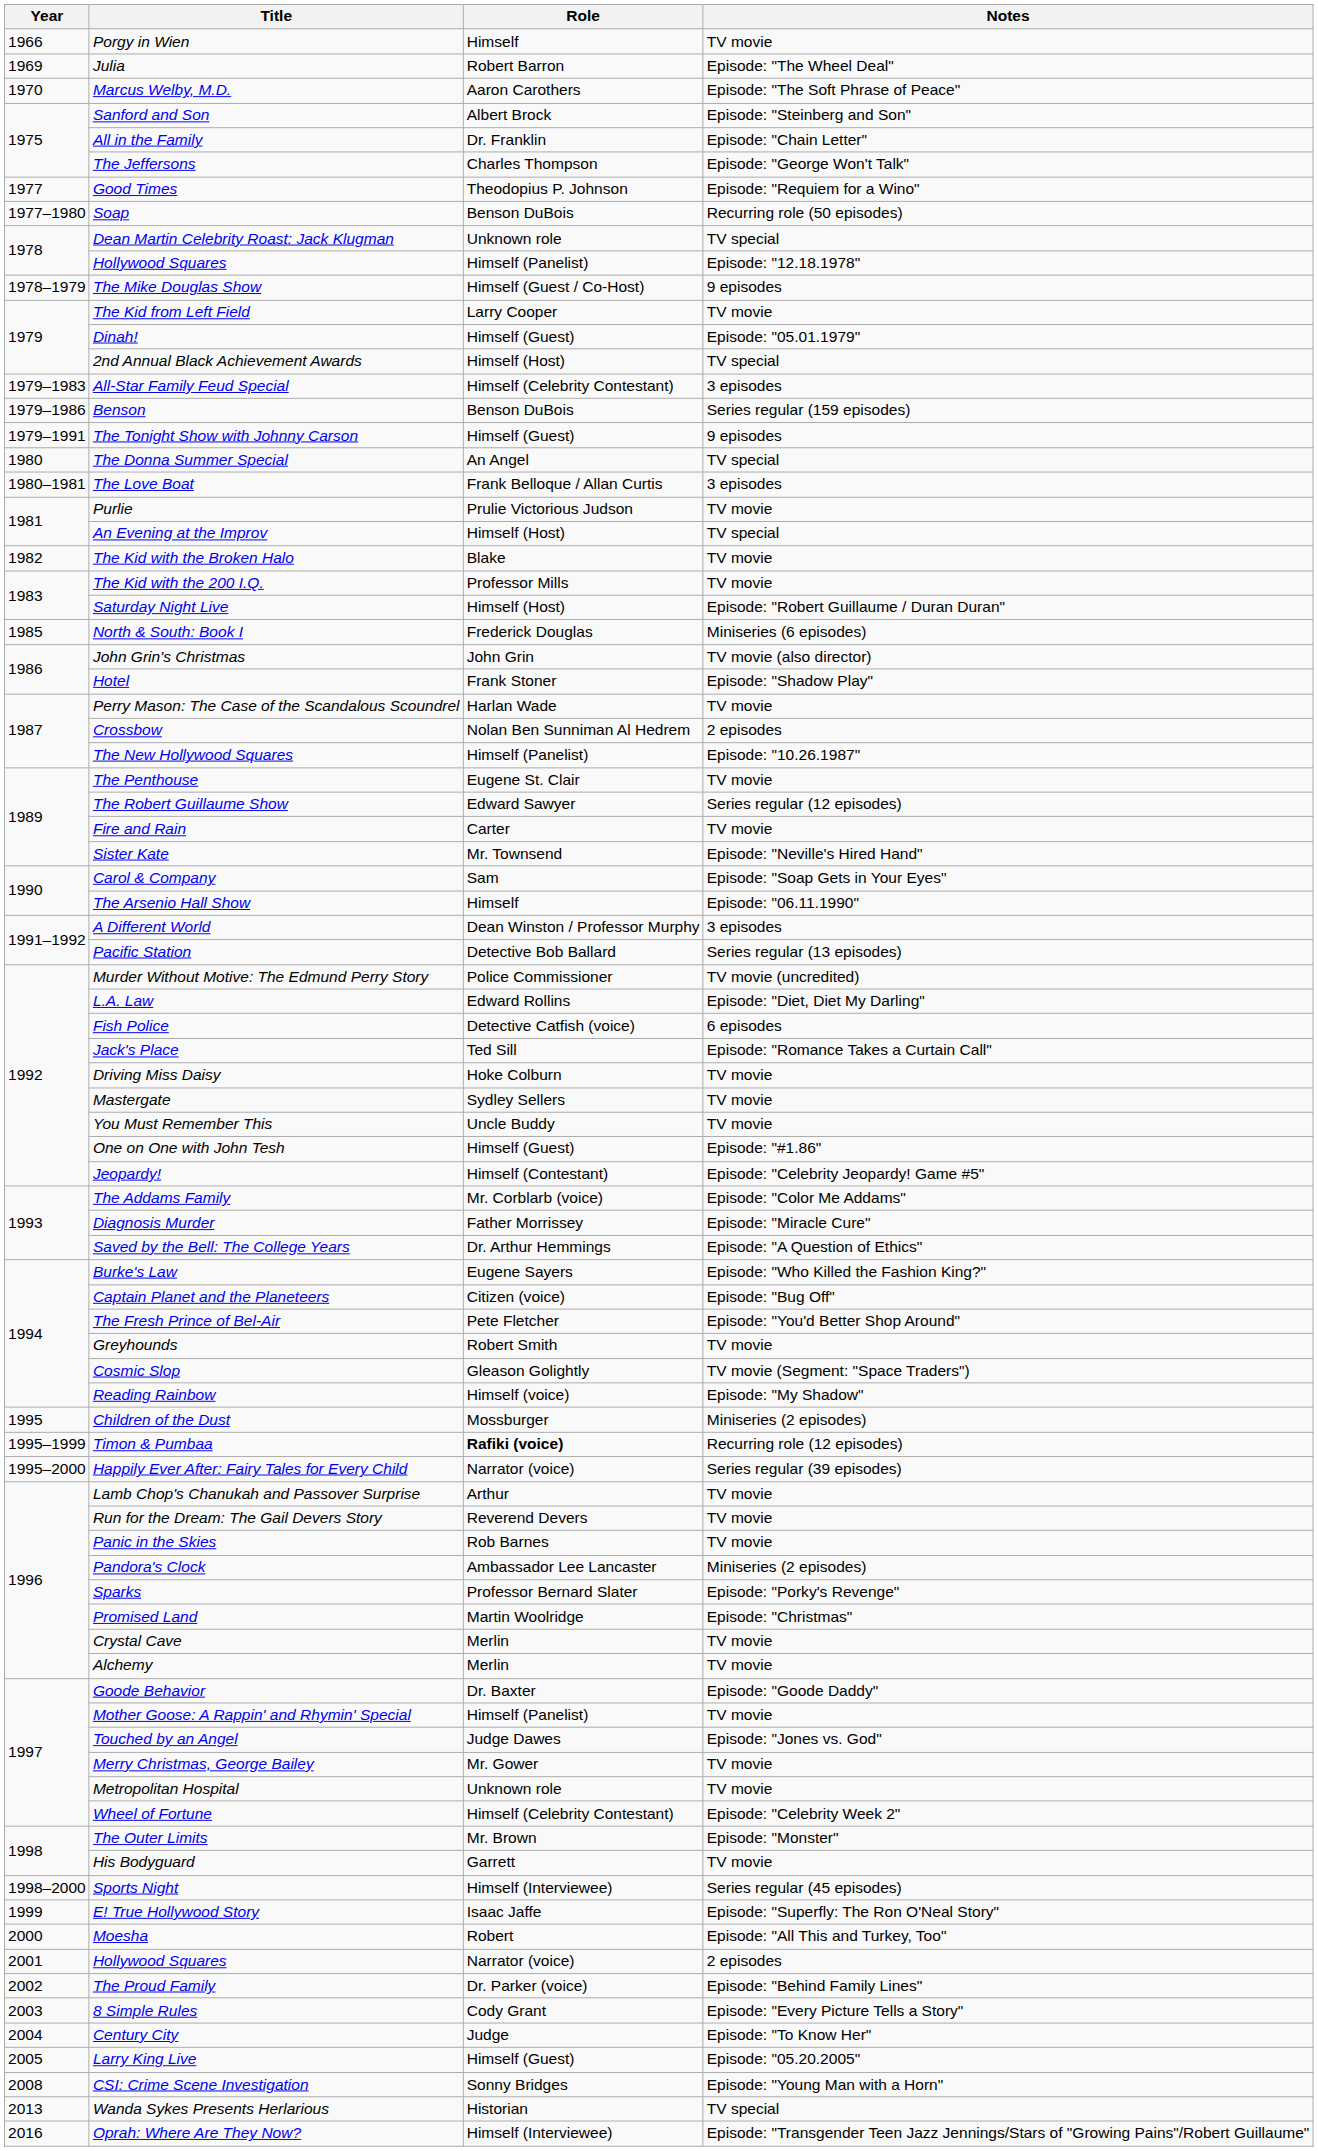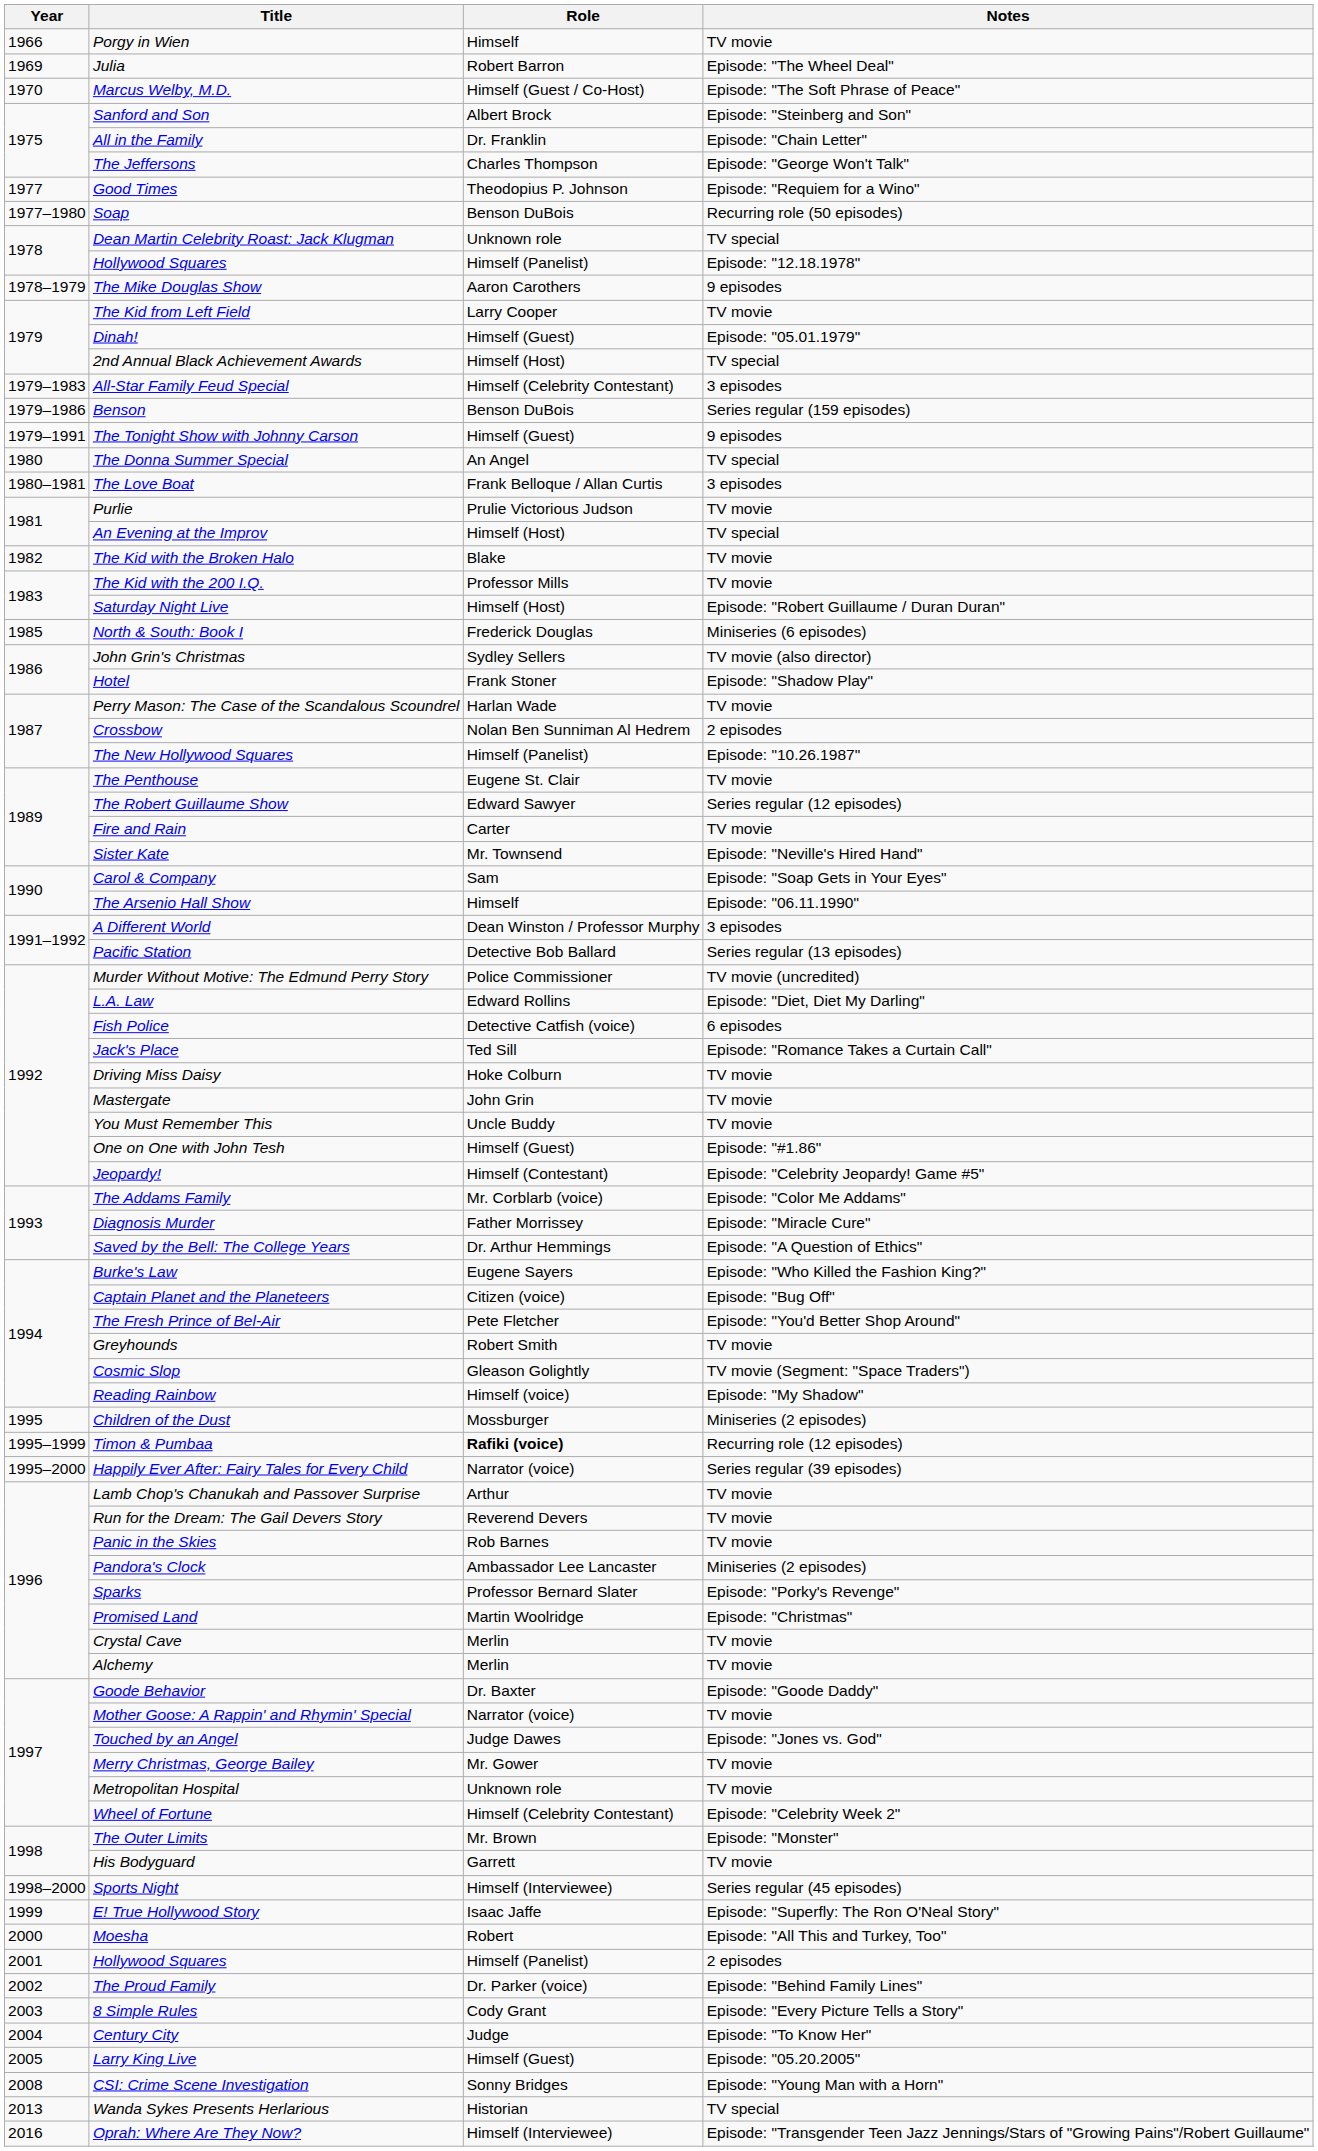Marcus Welby, M.D. | Role: Aaron Carothers -> Himself (Guest / Co-Host)
The Mike Douglas Show | Role: Himself (Guest / Co-Host) -> Aaron Carothers
John Grin's Christmas | Role: John Grin -> Sydley Sellers
Mastergate | Role: Sydley Sellers -> John Grin
Mother Goose: A Rappin' and Rhymin' Special | Role: Himself (Panelist) -> Narrator (voice)
Hollywood Squares / 2 episodes | Role: Narrator (voice) -> Himself (Panelist)
